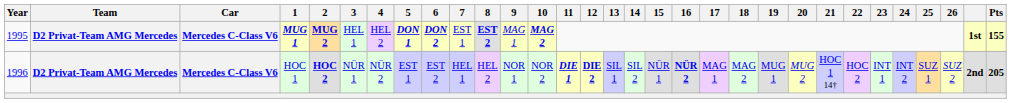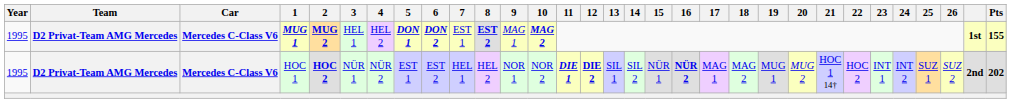HOC 1 | Year: 1996 -> 1995
HOC 1 | Pts: 205 -> 202
